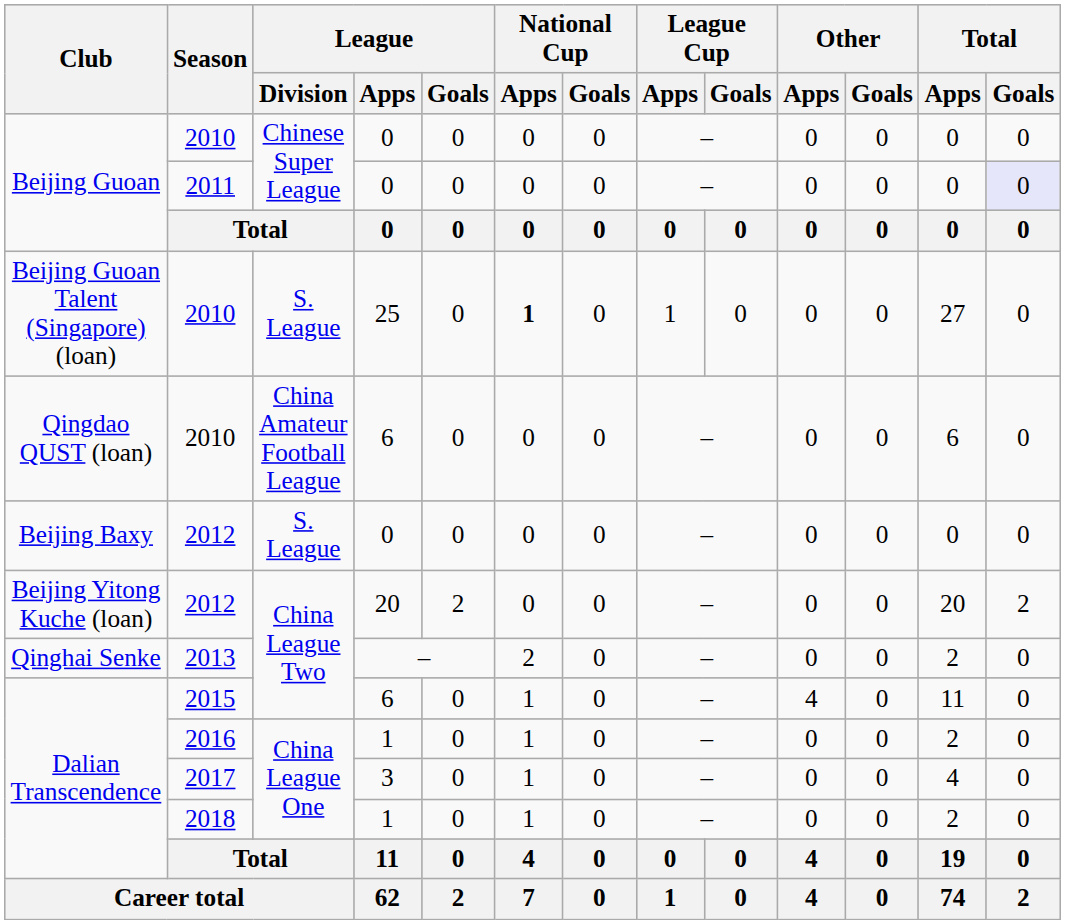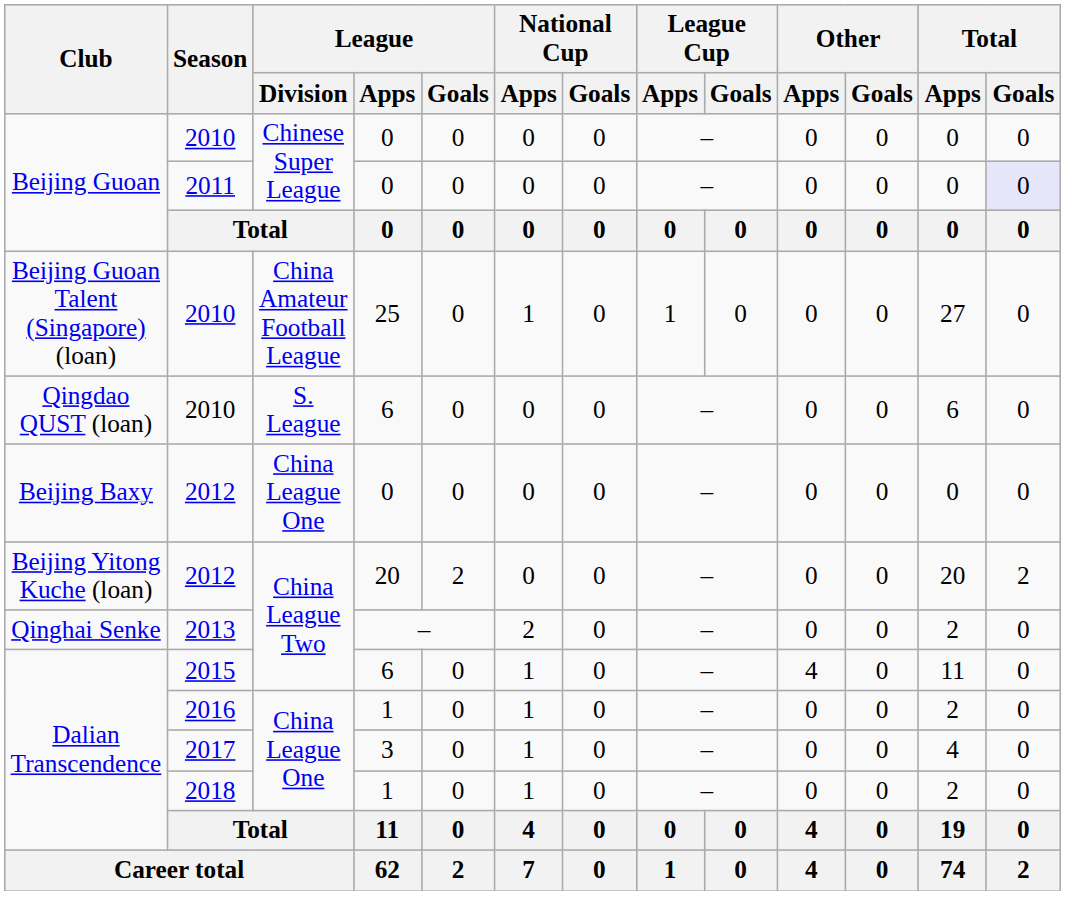Beijing Guoan Talent (Singapore) (loan) / 2010 | League / Division: S. League -> China Amateur Football League
Beijing Guoan Talent (Singapore) (loan) / 2010 | National Cup / Apps: bold -> normal
Qingdao QUST (loan) / 2010 | League / Division: China Amateur Football League -> S. League
Beijing Baxy / 2012 | League / Division: S. League -> China League One
